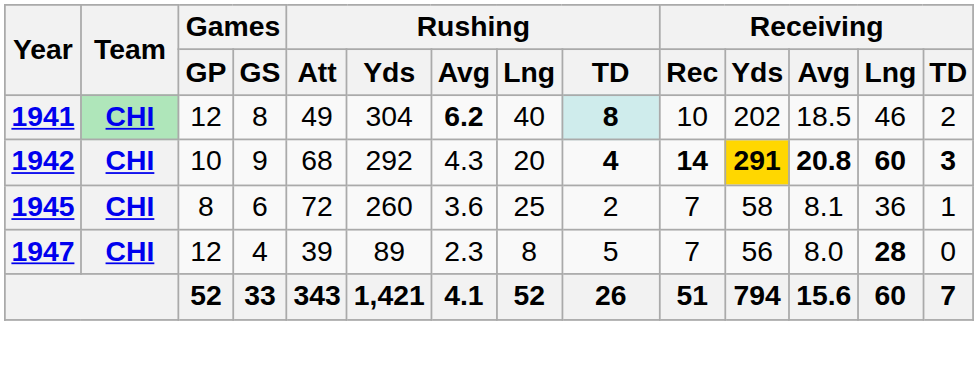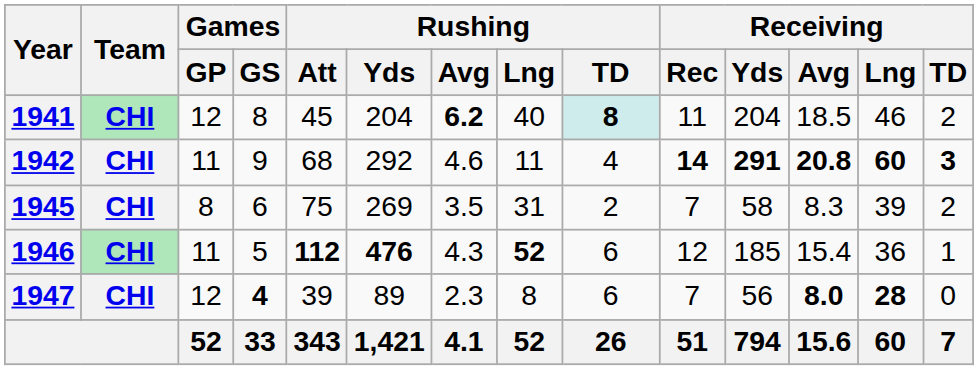1941 | Rushing / Att: 49 -> 45
1941 | Rushing / Yds: 304 -> 204
1941 | Receiving / Rec: 10 -> 11
1941 | Receiving / Yds: 202 -> 204
1942 | Games / GP: 10 -> 11
1942 | Rushing / Avg: 4.3 -> 4.6
1942 | Rushing / Lng: 20 -> 11
1942 | Rushing / TD: bold -> normal
1942 | Receiving / Yds: gold background -> no background
1945 | Rushing / Att: 72 -> 75
1945 | Rushing / Yds: 260 -> 269
1945 | Rushing / Avg: 3.6 -> 3.5
1945 | Rushing / Lng: 25 -> 31
1945 | Receiving / Avg: 8.1 -> 8.3
1945 | Receiving / Lng: 36 -> 39
1945 | Receiving / TD: 1 -> 2
+ row: 1946 | CHI | 11 | 5 | 112 | 476 | 4.3 | 52 | 6 | 12 | 185 | 15.4 | 36 | 1
1947 | Games / GS: normal -> bold
1947 | Rushing / TD: 5 -> 6
1947 | Receiving / Avg: normal -> bold
